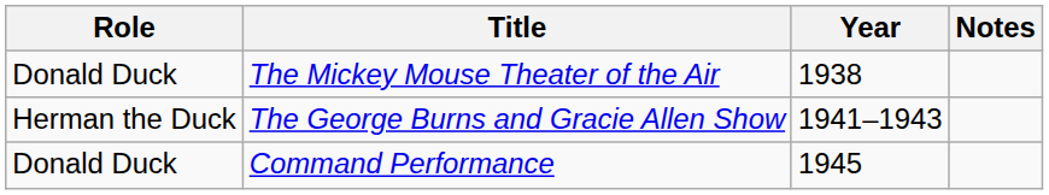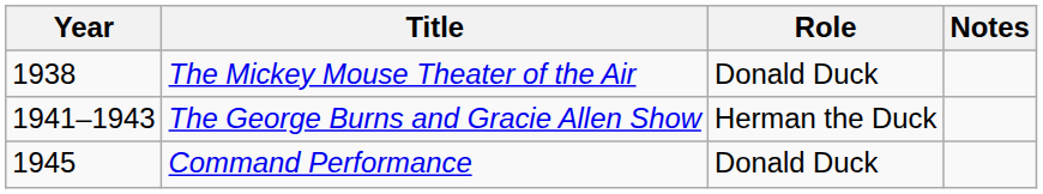columns swapped: Year <-> Role
